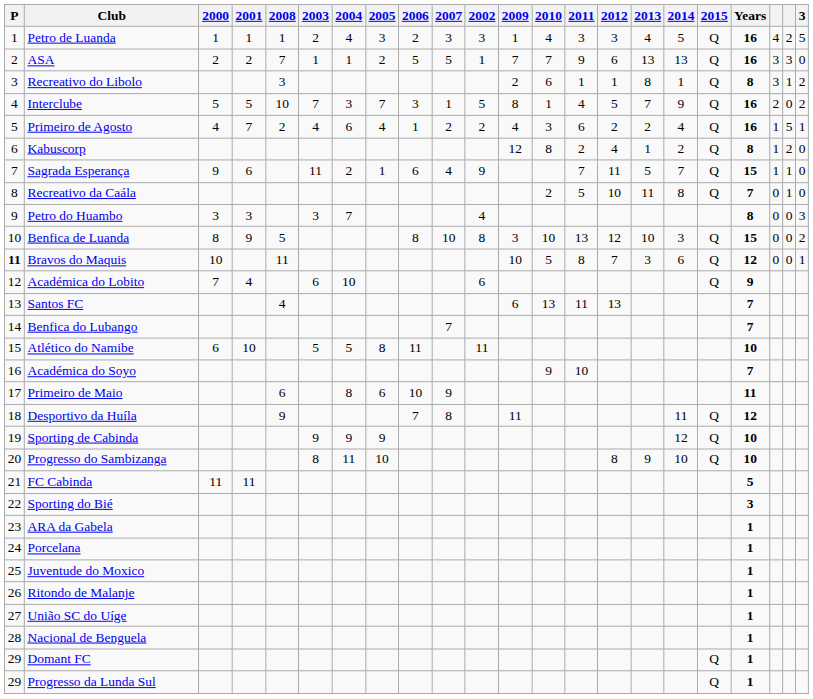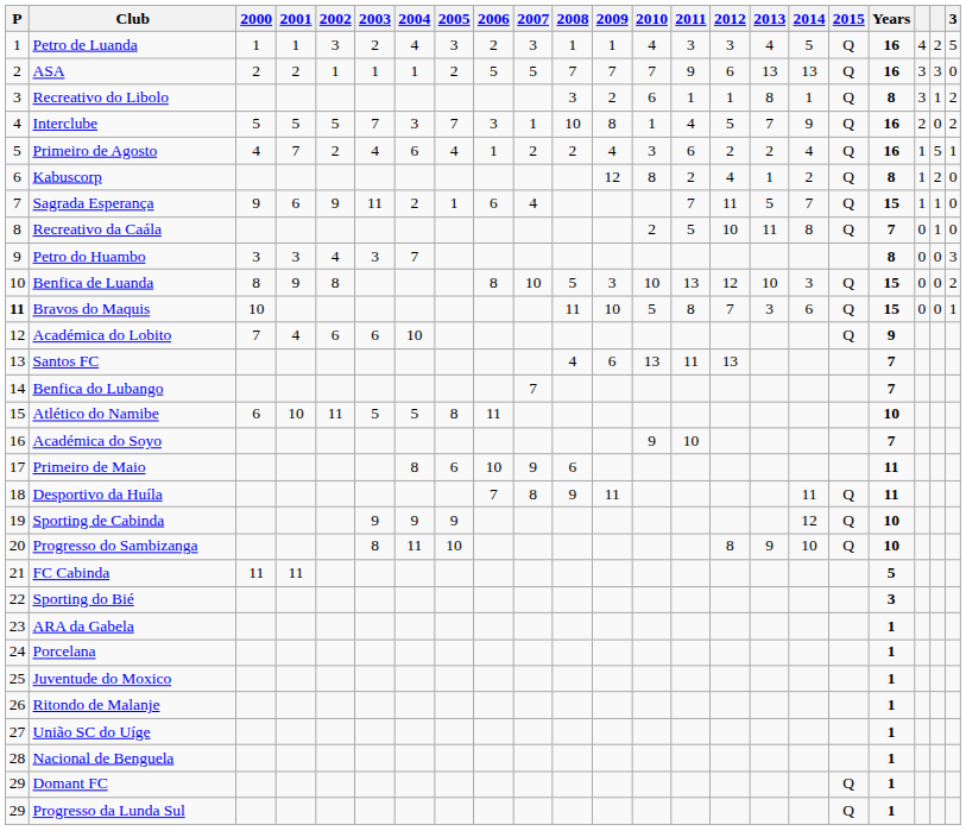columns swapped: 2002 <-> 2008
Bravos do Maquis | Years: 12 -> 15
Desportivo da Huíla | Years: 12 -> 11
